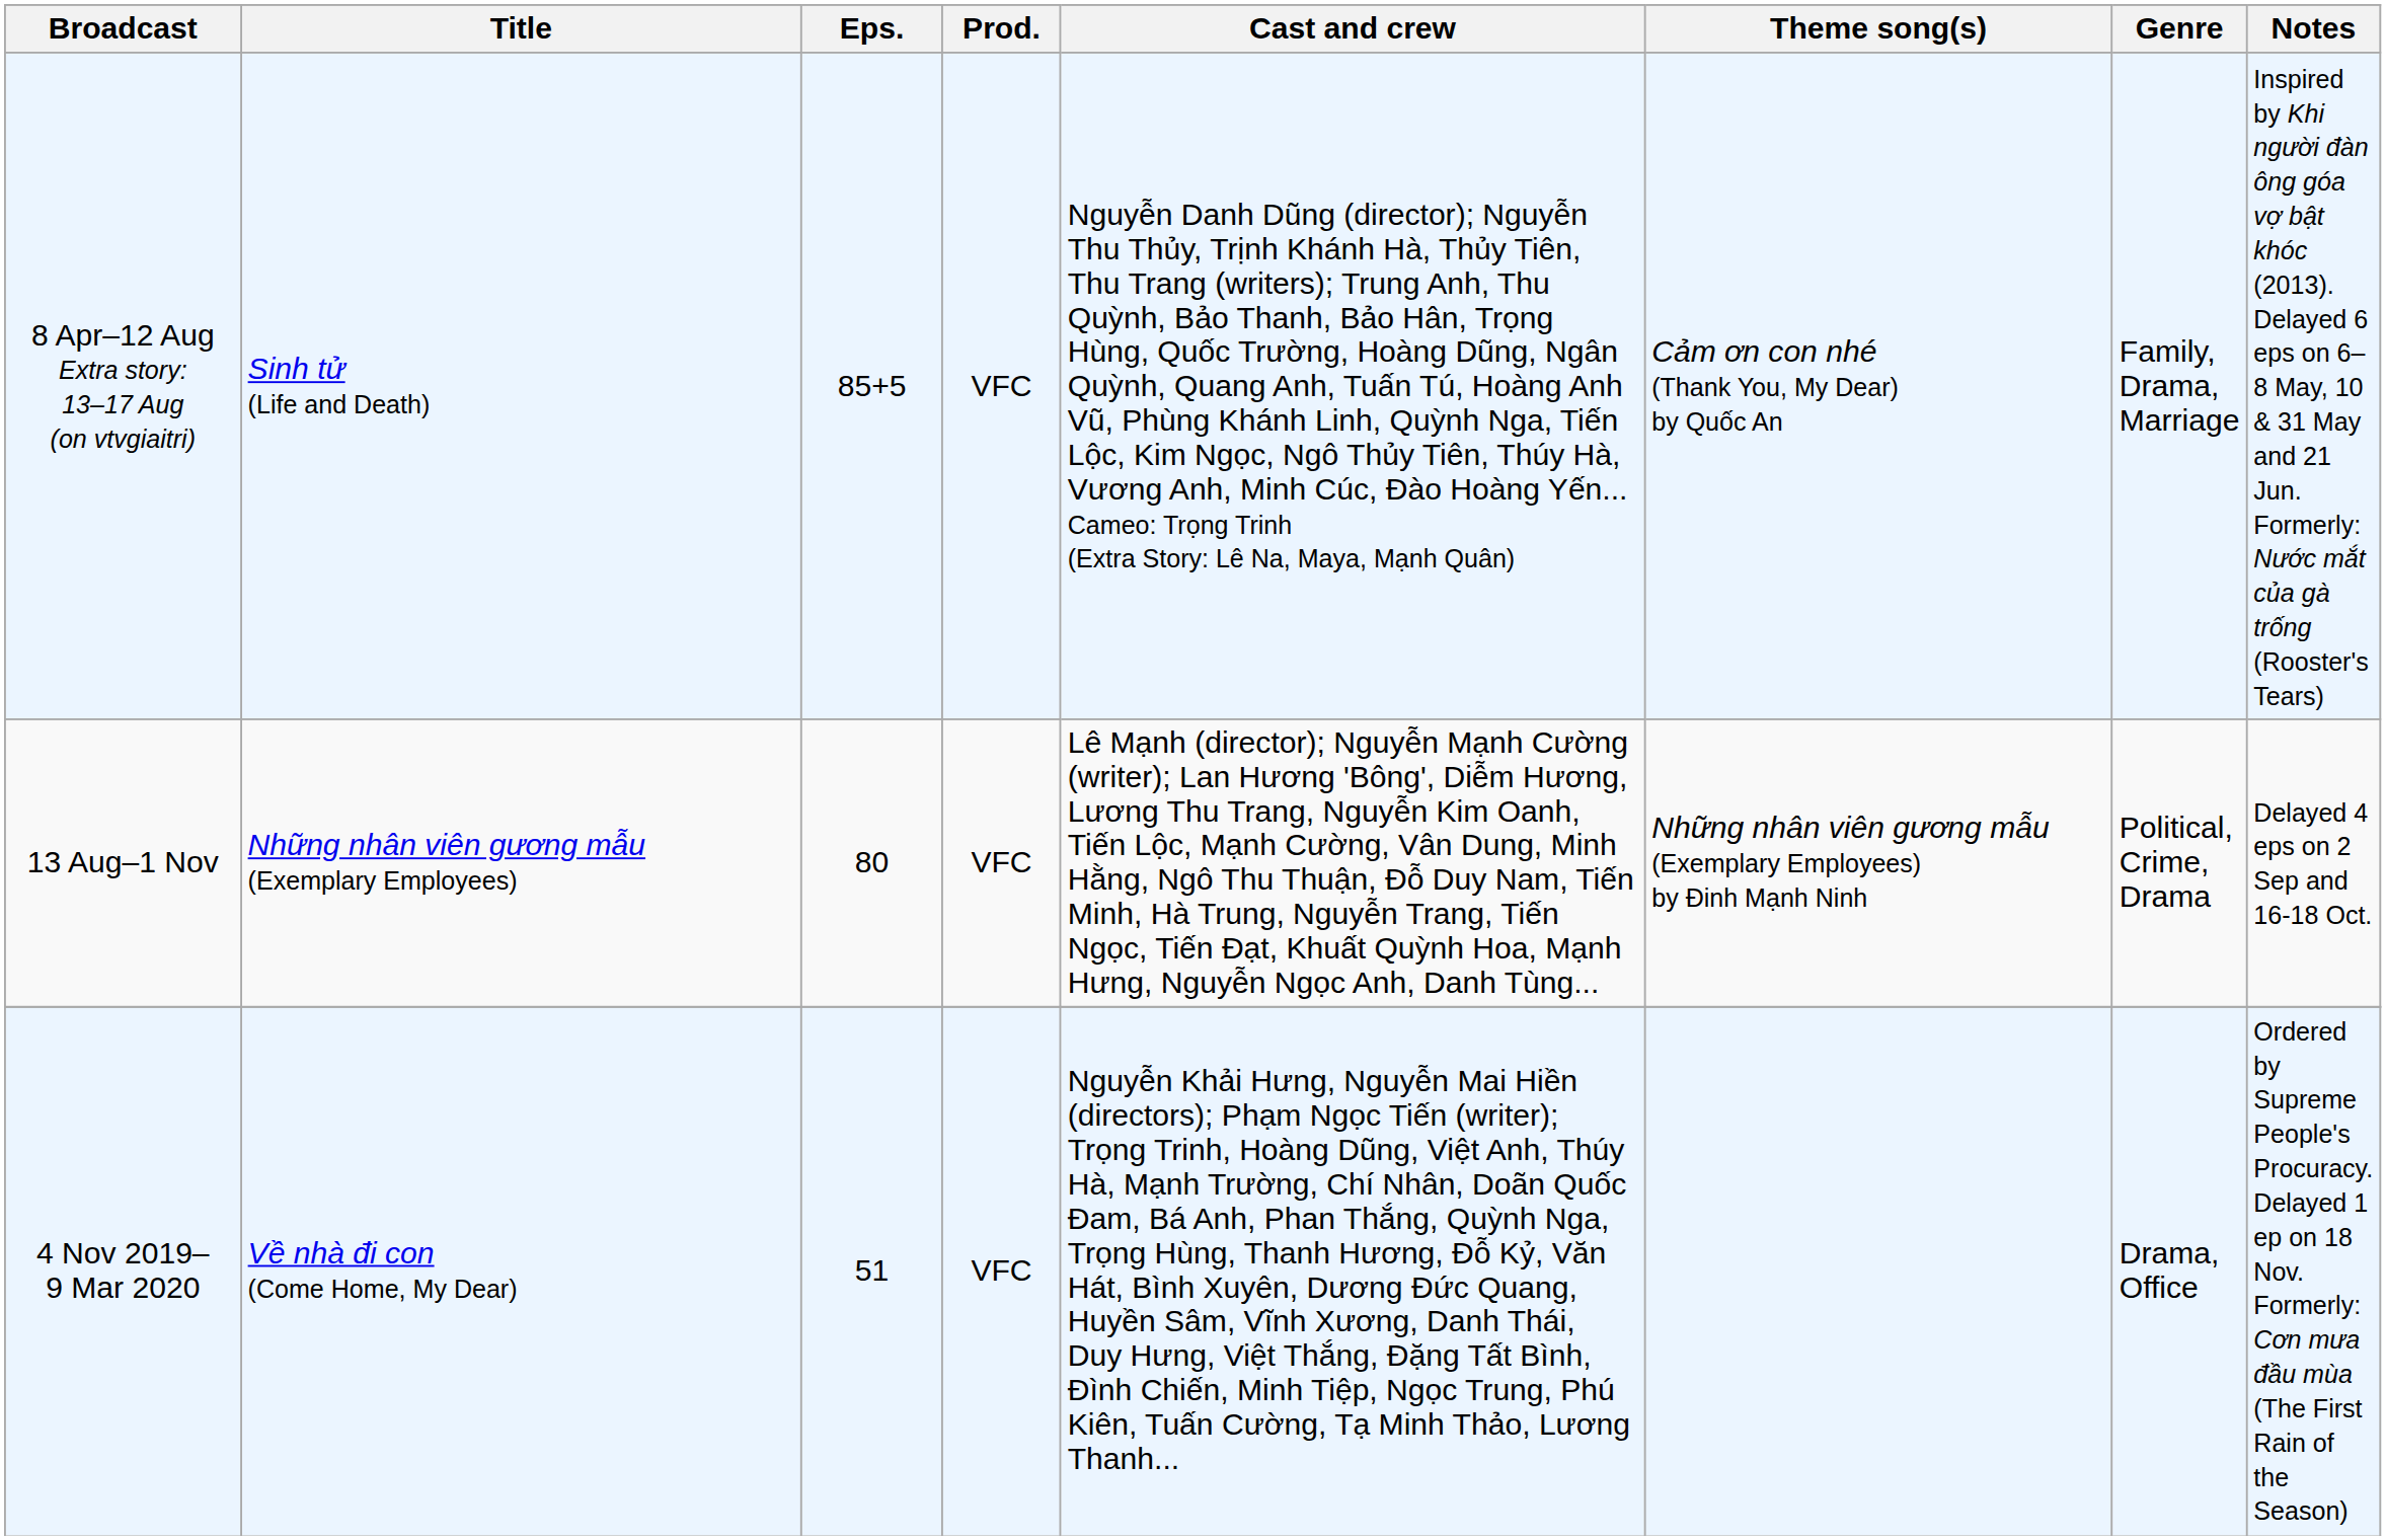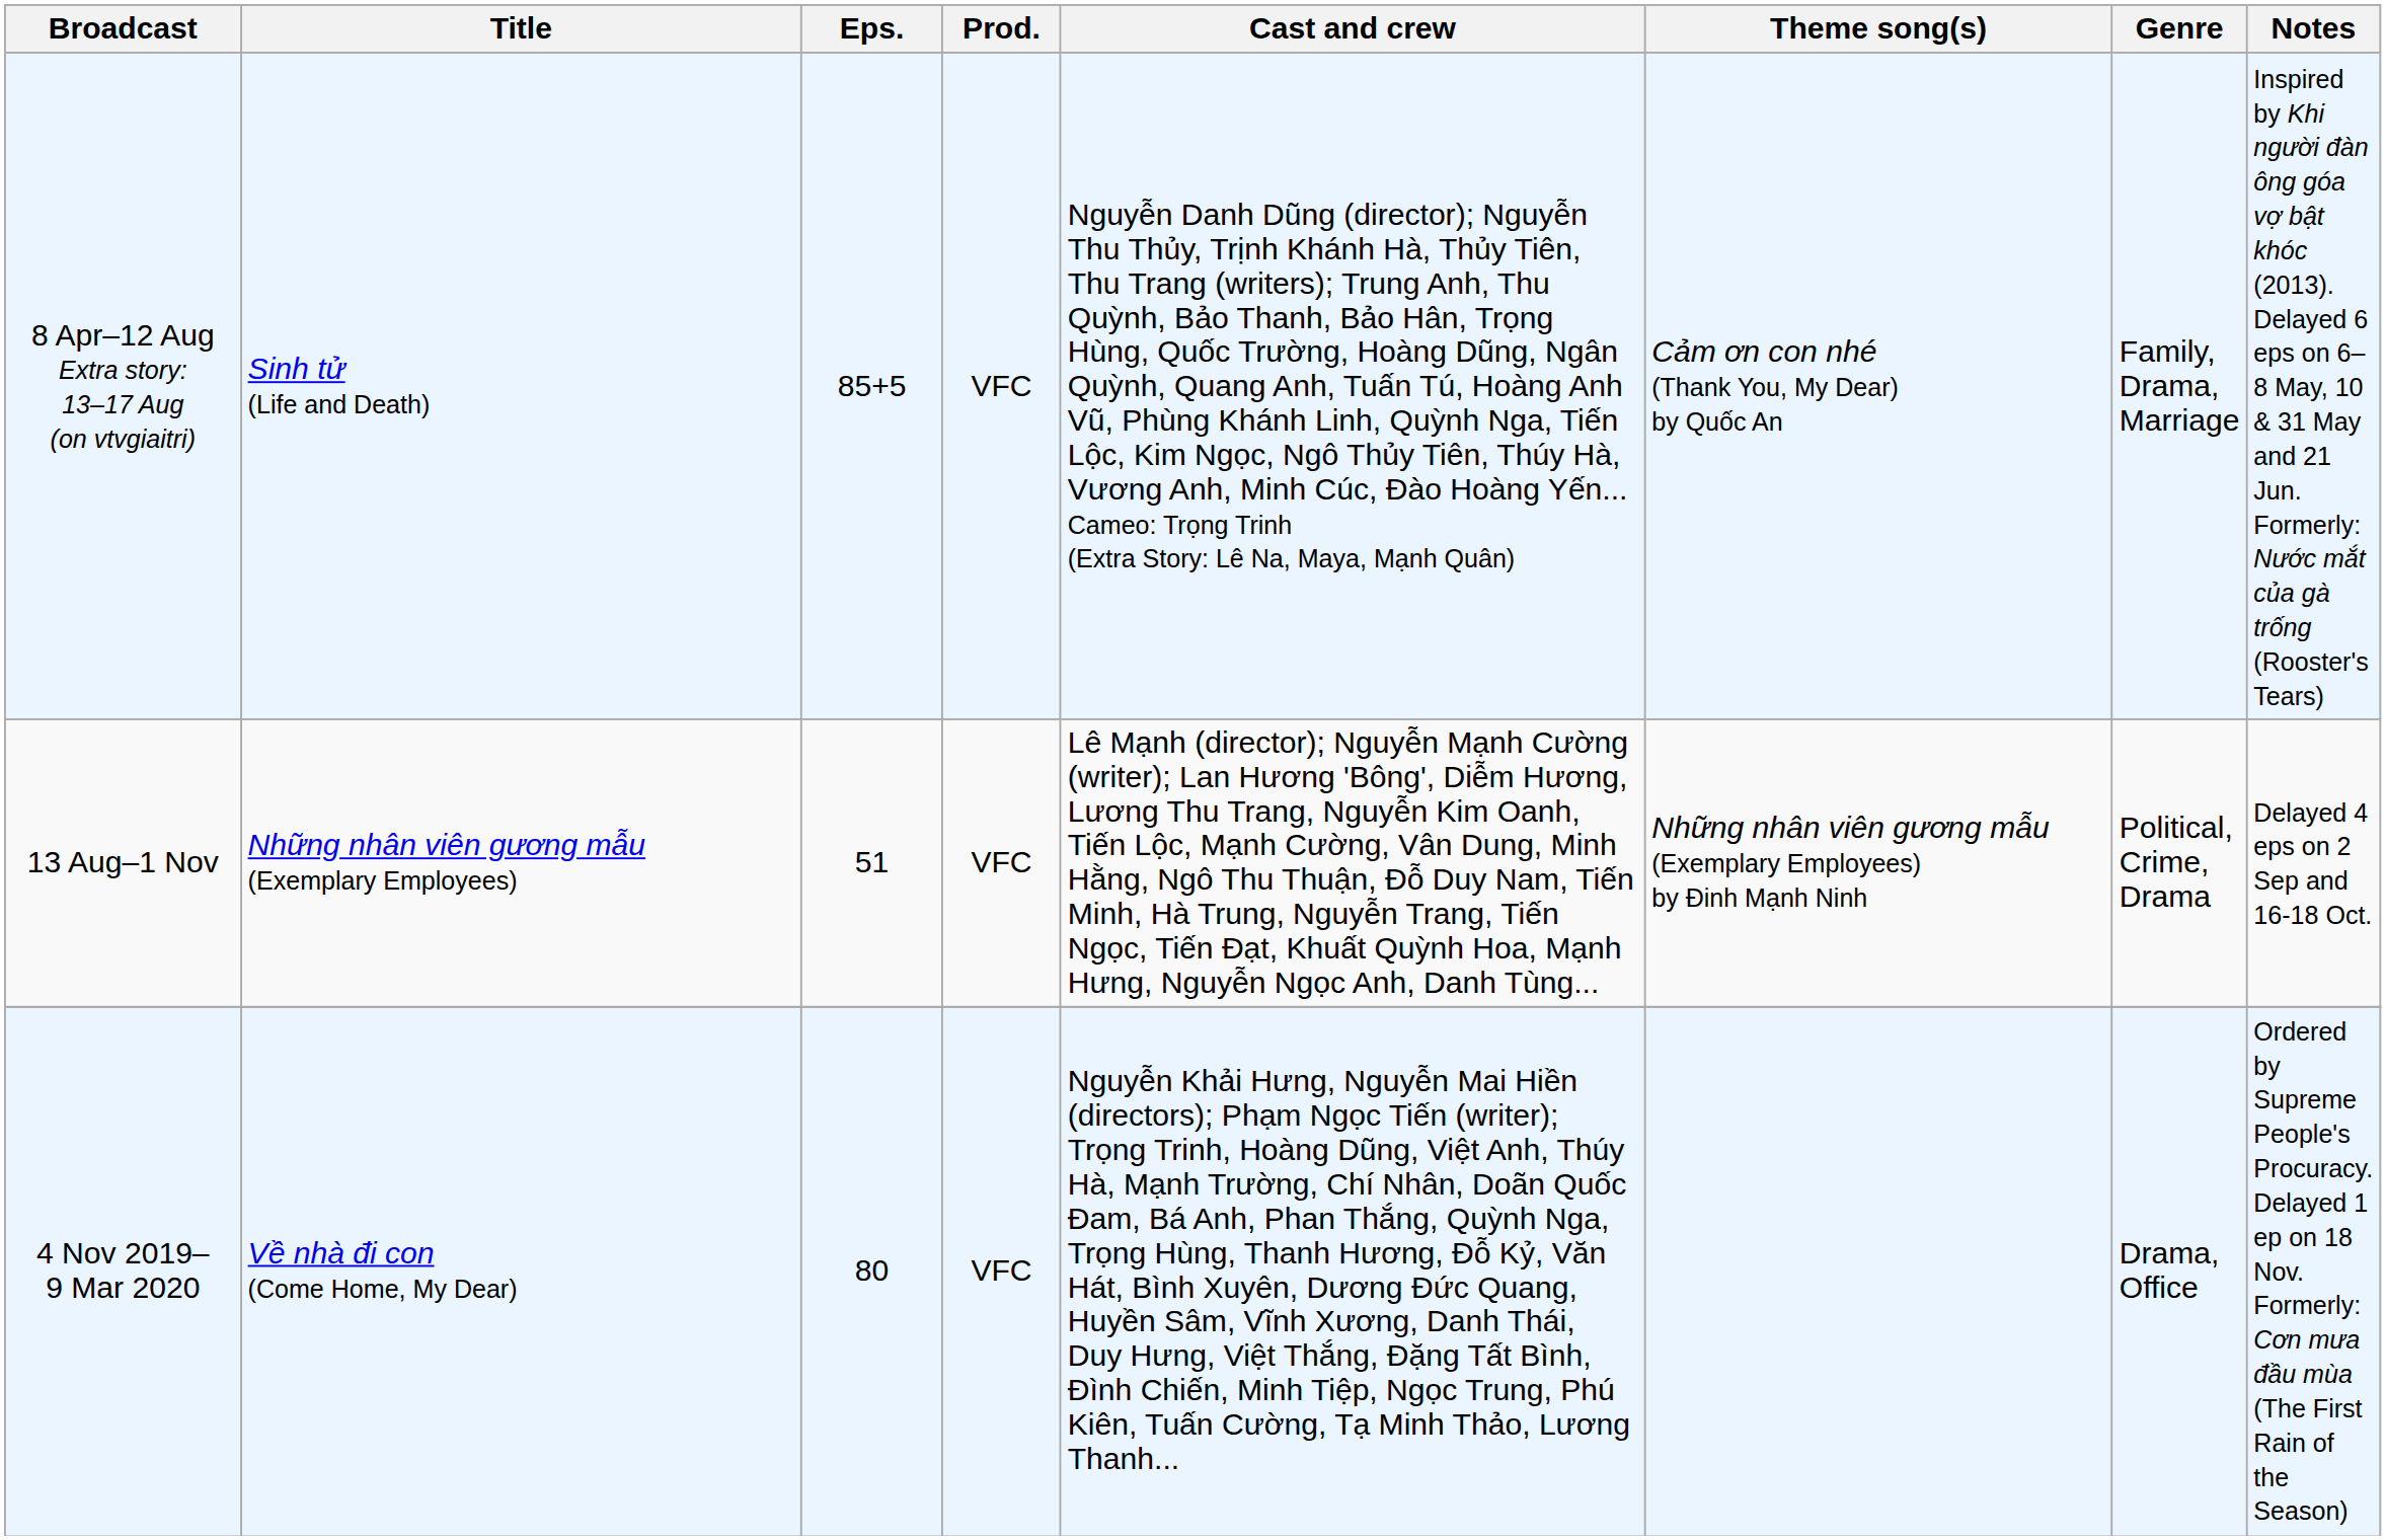13 Aug–1 Nov | Eps.: 80 -> 51
4 Nov 2019– 9 Mar 2020 | Eps.: 51 -> 80
